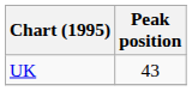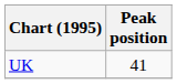UK | Peak position: 43 -> 41
